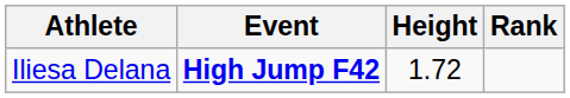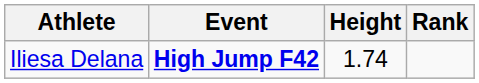Iliesa Delana | Height: 1.72 -> 1.74
